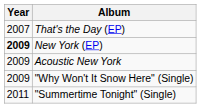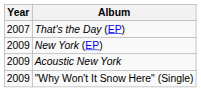New York (EP) | Year: bold -> normal
- row: 2011 | "Summertime Tonight" (Single)
